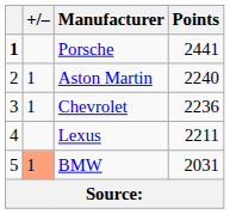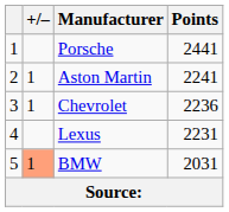Porsche | column 1: bold -> normal
Aston Martin | Points: 2240 -> 2241
Lexus | Points: 2211 -> 2231
